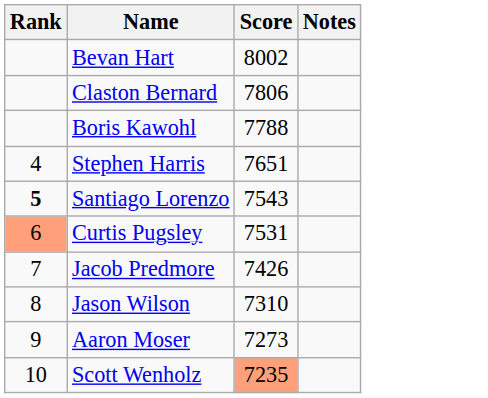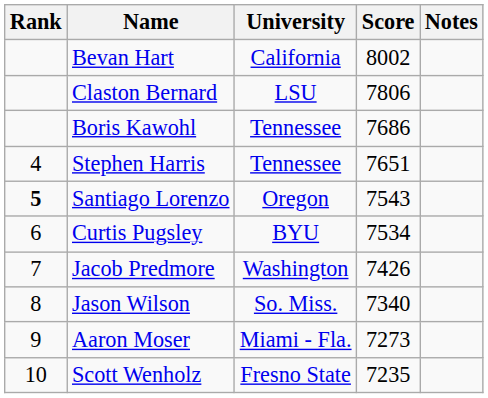+ column: University | California | LSU | Tennessee | Tennessee | Oregon | BYU | Washington | So. Miss. | Miami - Fla. | Fresno State
Boris Kawohl | Score: 7788 -> 7686
Curtis Pugsley | Rank: lightsalmon background -> no background
Curtis Pugsley | Score: 7531 -> 7534
Jason Wilson | Score: 7310 -> 7340
Scott Wenholz | Score: lightsalmon background -> no background
